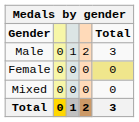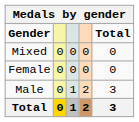rows swapped: Male <-> Mixed
Female | Total: khaki background -> no background
